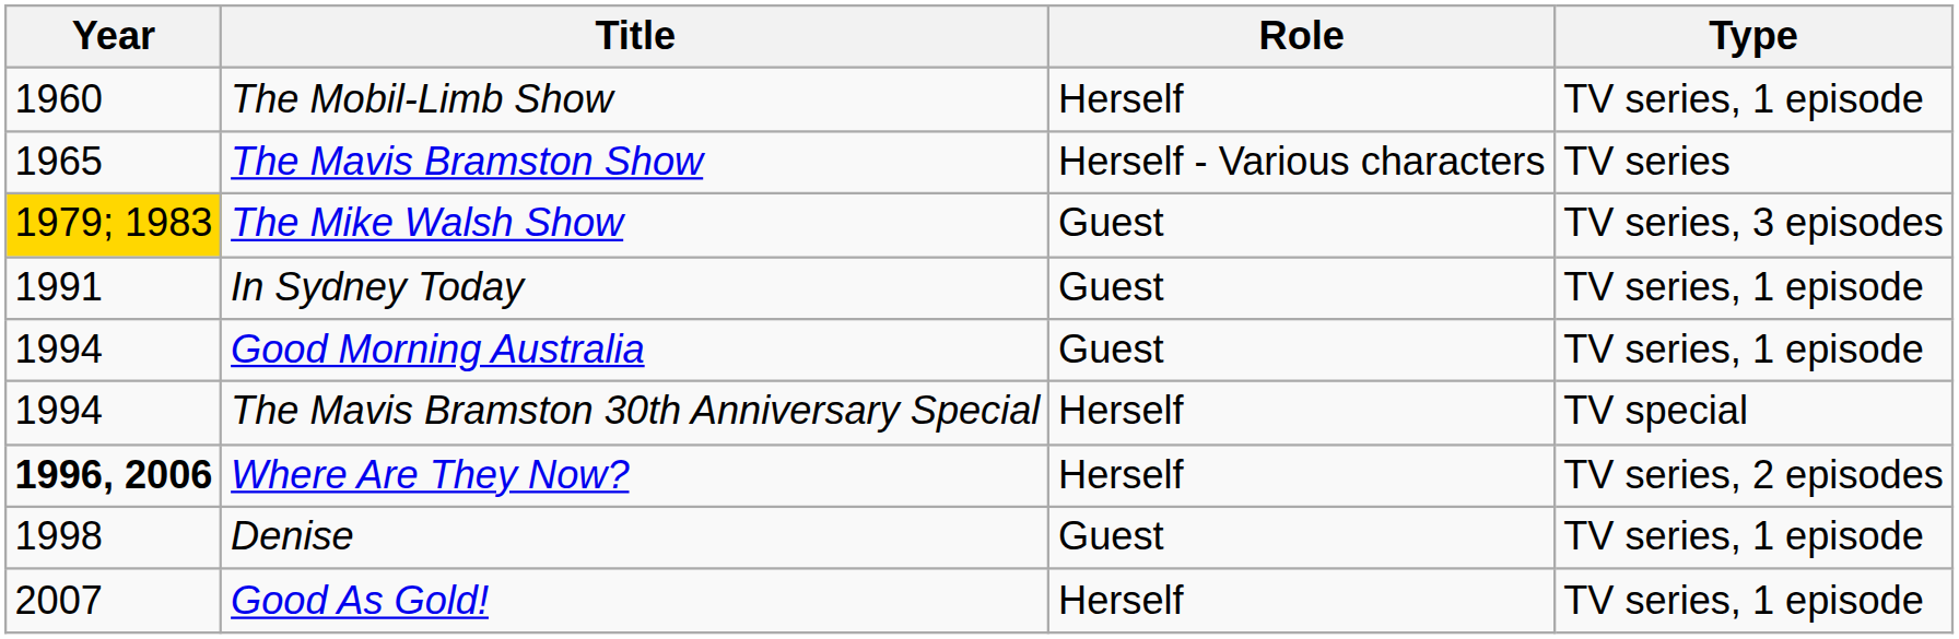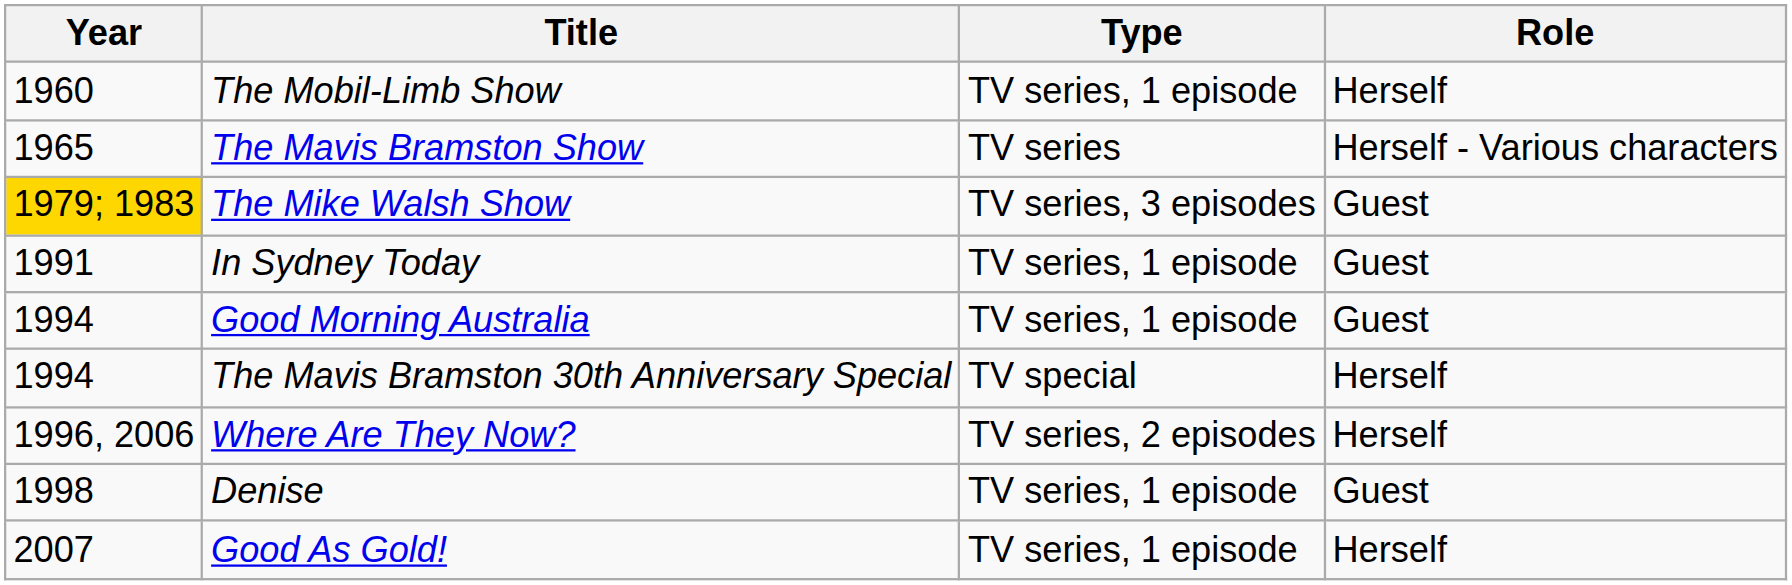columns swapped: Role <-> Type
Where Are They Now? | Year: bold -> normal
